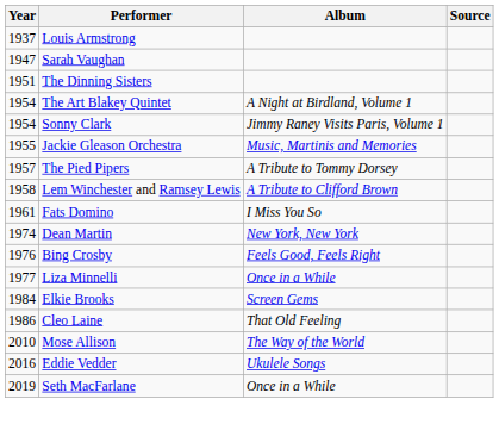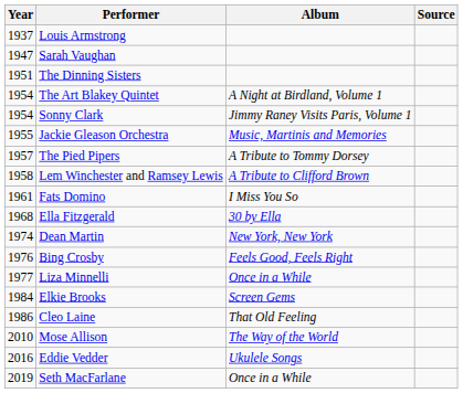+ row: 1968 | Ella Fitzgerald | 30 by Ella
